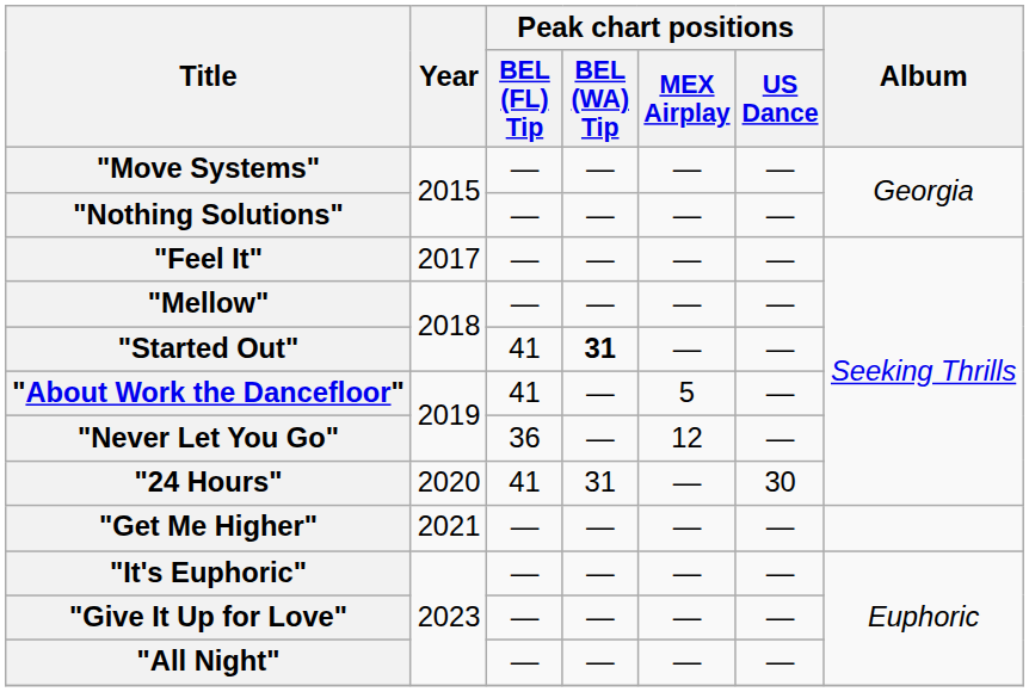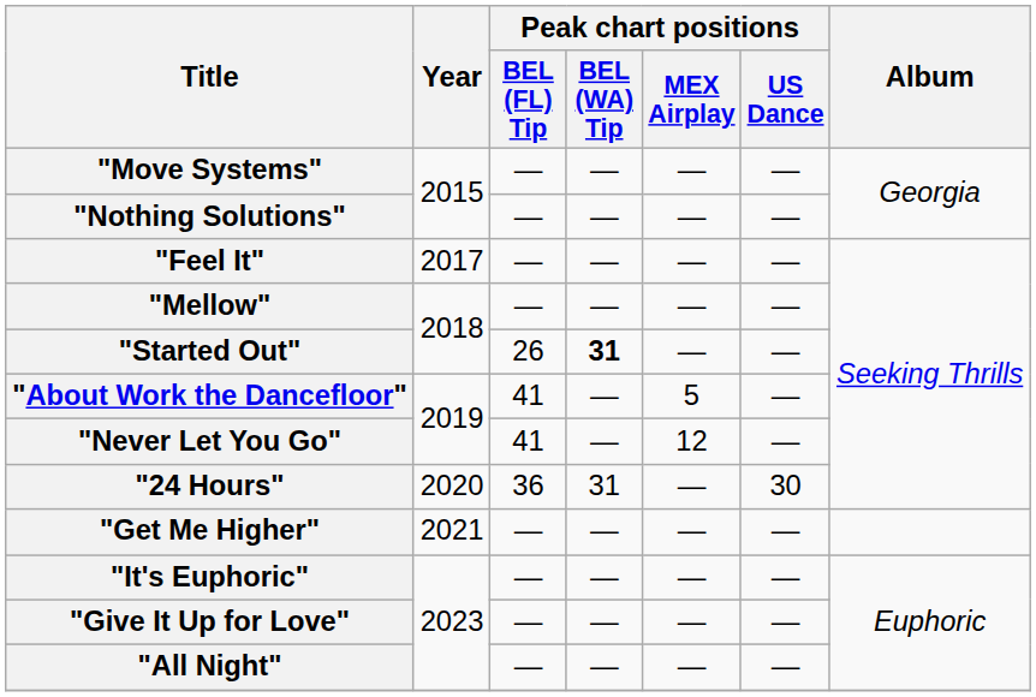"Started Out" | Peak chart positions / BEL (FL) Tip: 41 -> 26
"Never Let You Go" | Peak chart positions / BEL (FL) Tip: 36 -> 41
"24 Hours" | Peak chart positions / BEL (FL) Tip: 41 -> 36
